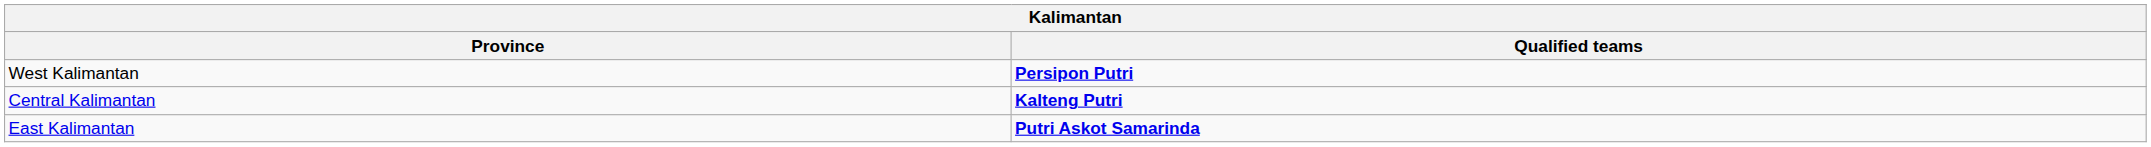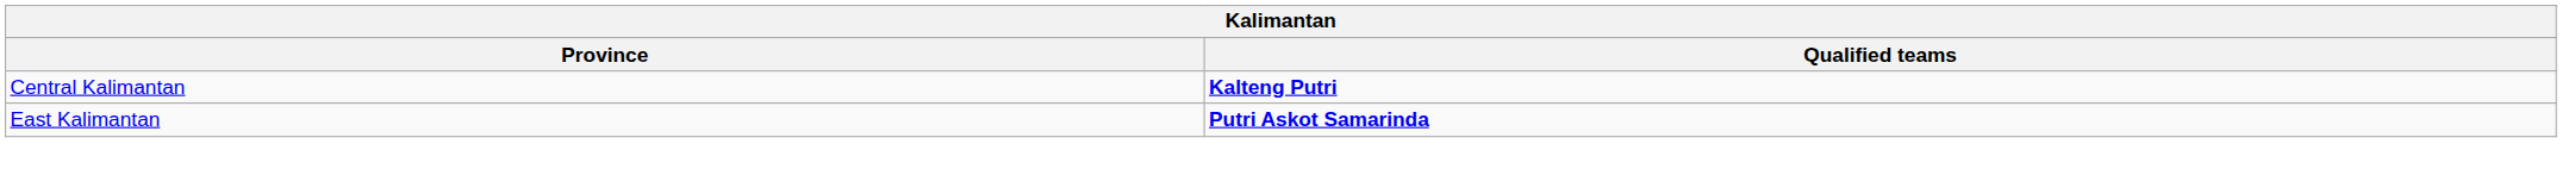- row: West Kalimantan | Persipon Putri
